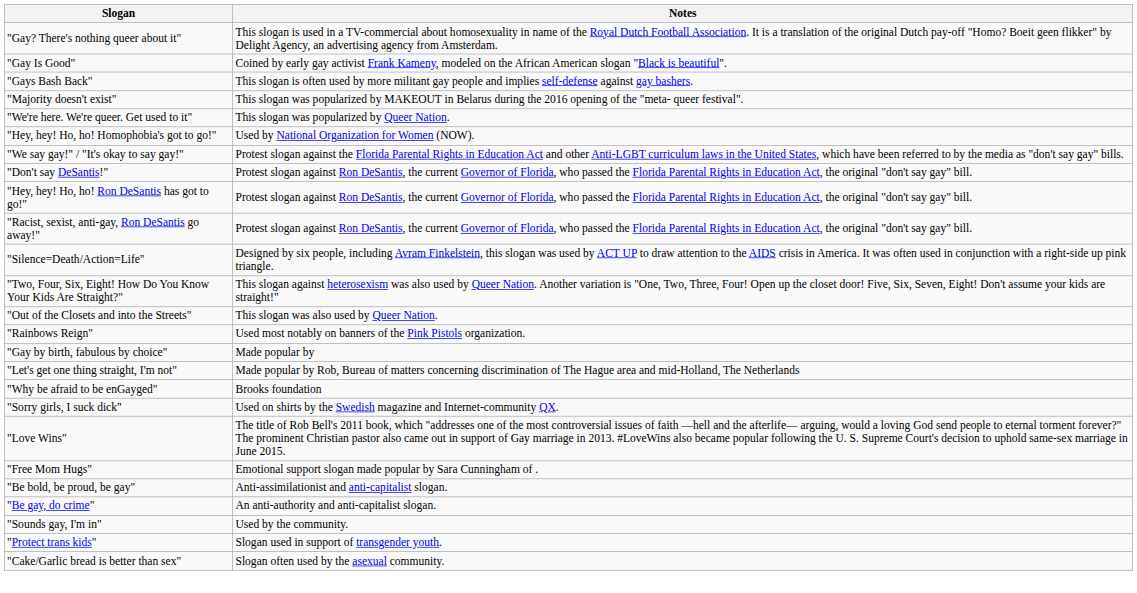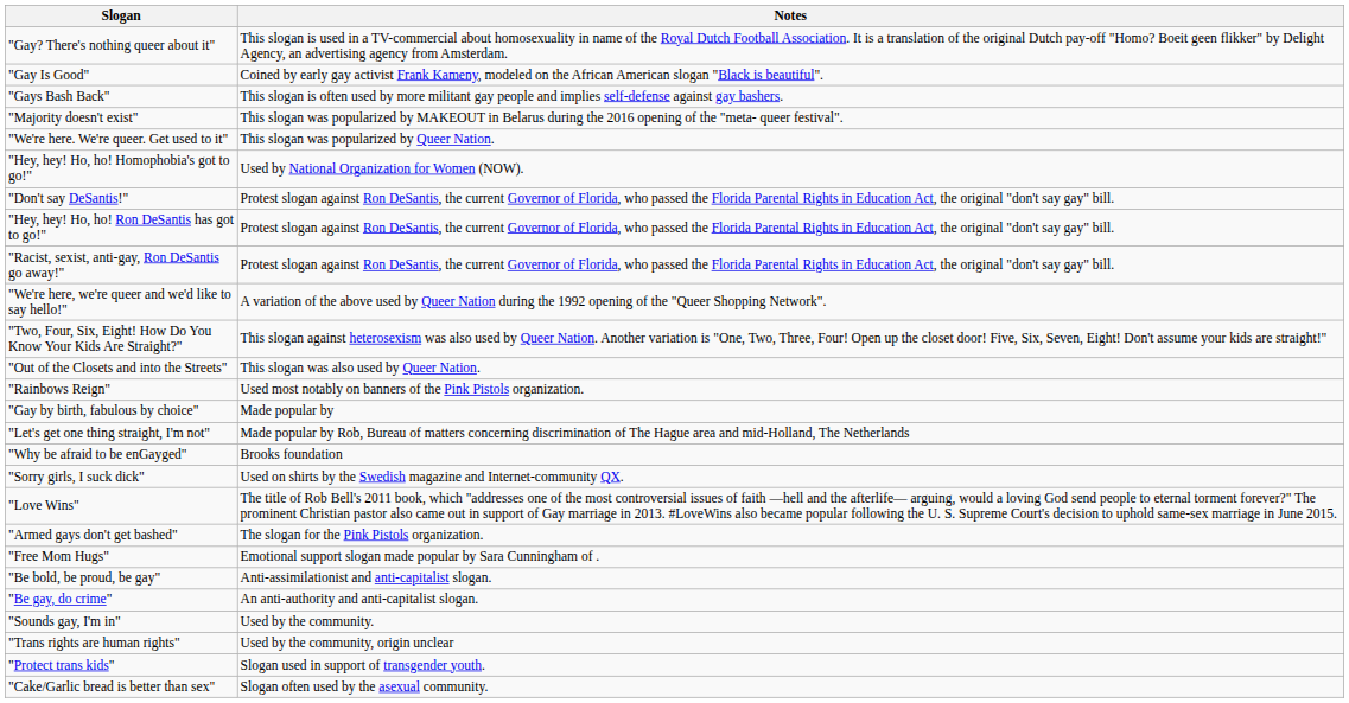- row: "We say gay!" / "It's okay to say gay!" | Protest slogan against the Florida Parental Rights in Education Act and other Anti-LGBT curriculum laws in the United States, which have been referred to by the media as "don't say gay" bills.
+ row: "We're here, we're queer and we'd like to say hello!" | A variation of the above used by Queer Nation during the 1992 opening of the "Queer Shopping Network".
- row: "Silence=Death/Action=Life" | Designed by six people, including Avram Finkelstein, this slogan was used by ACT UP to draw attention to the AIDS crisis in America. It was often used in conjunction with a right-side up pink triangle.
+ row: "Armed gays don't get bashed" | The slogan for the Pink Pistols organization.
+ row: "Trans rights are human rights" | Used by the community, origin unclear
